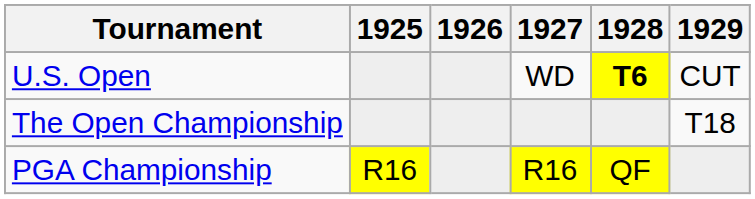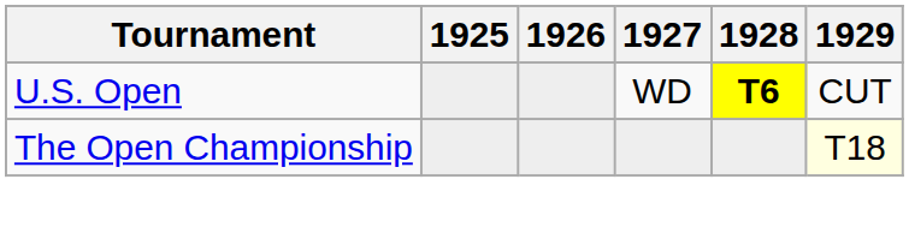The Open Championship | 1929: no background -> lightyellow background
- row: PGA Championship | R16 | R16 | QF
